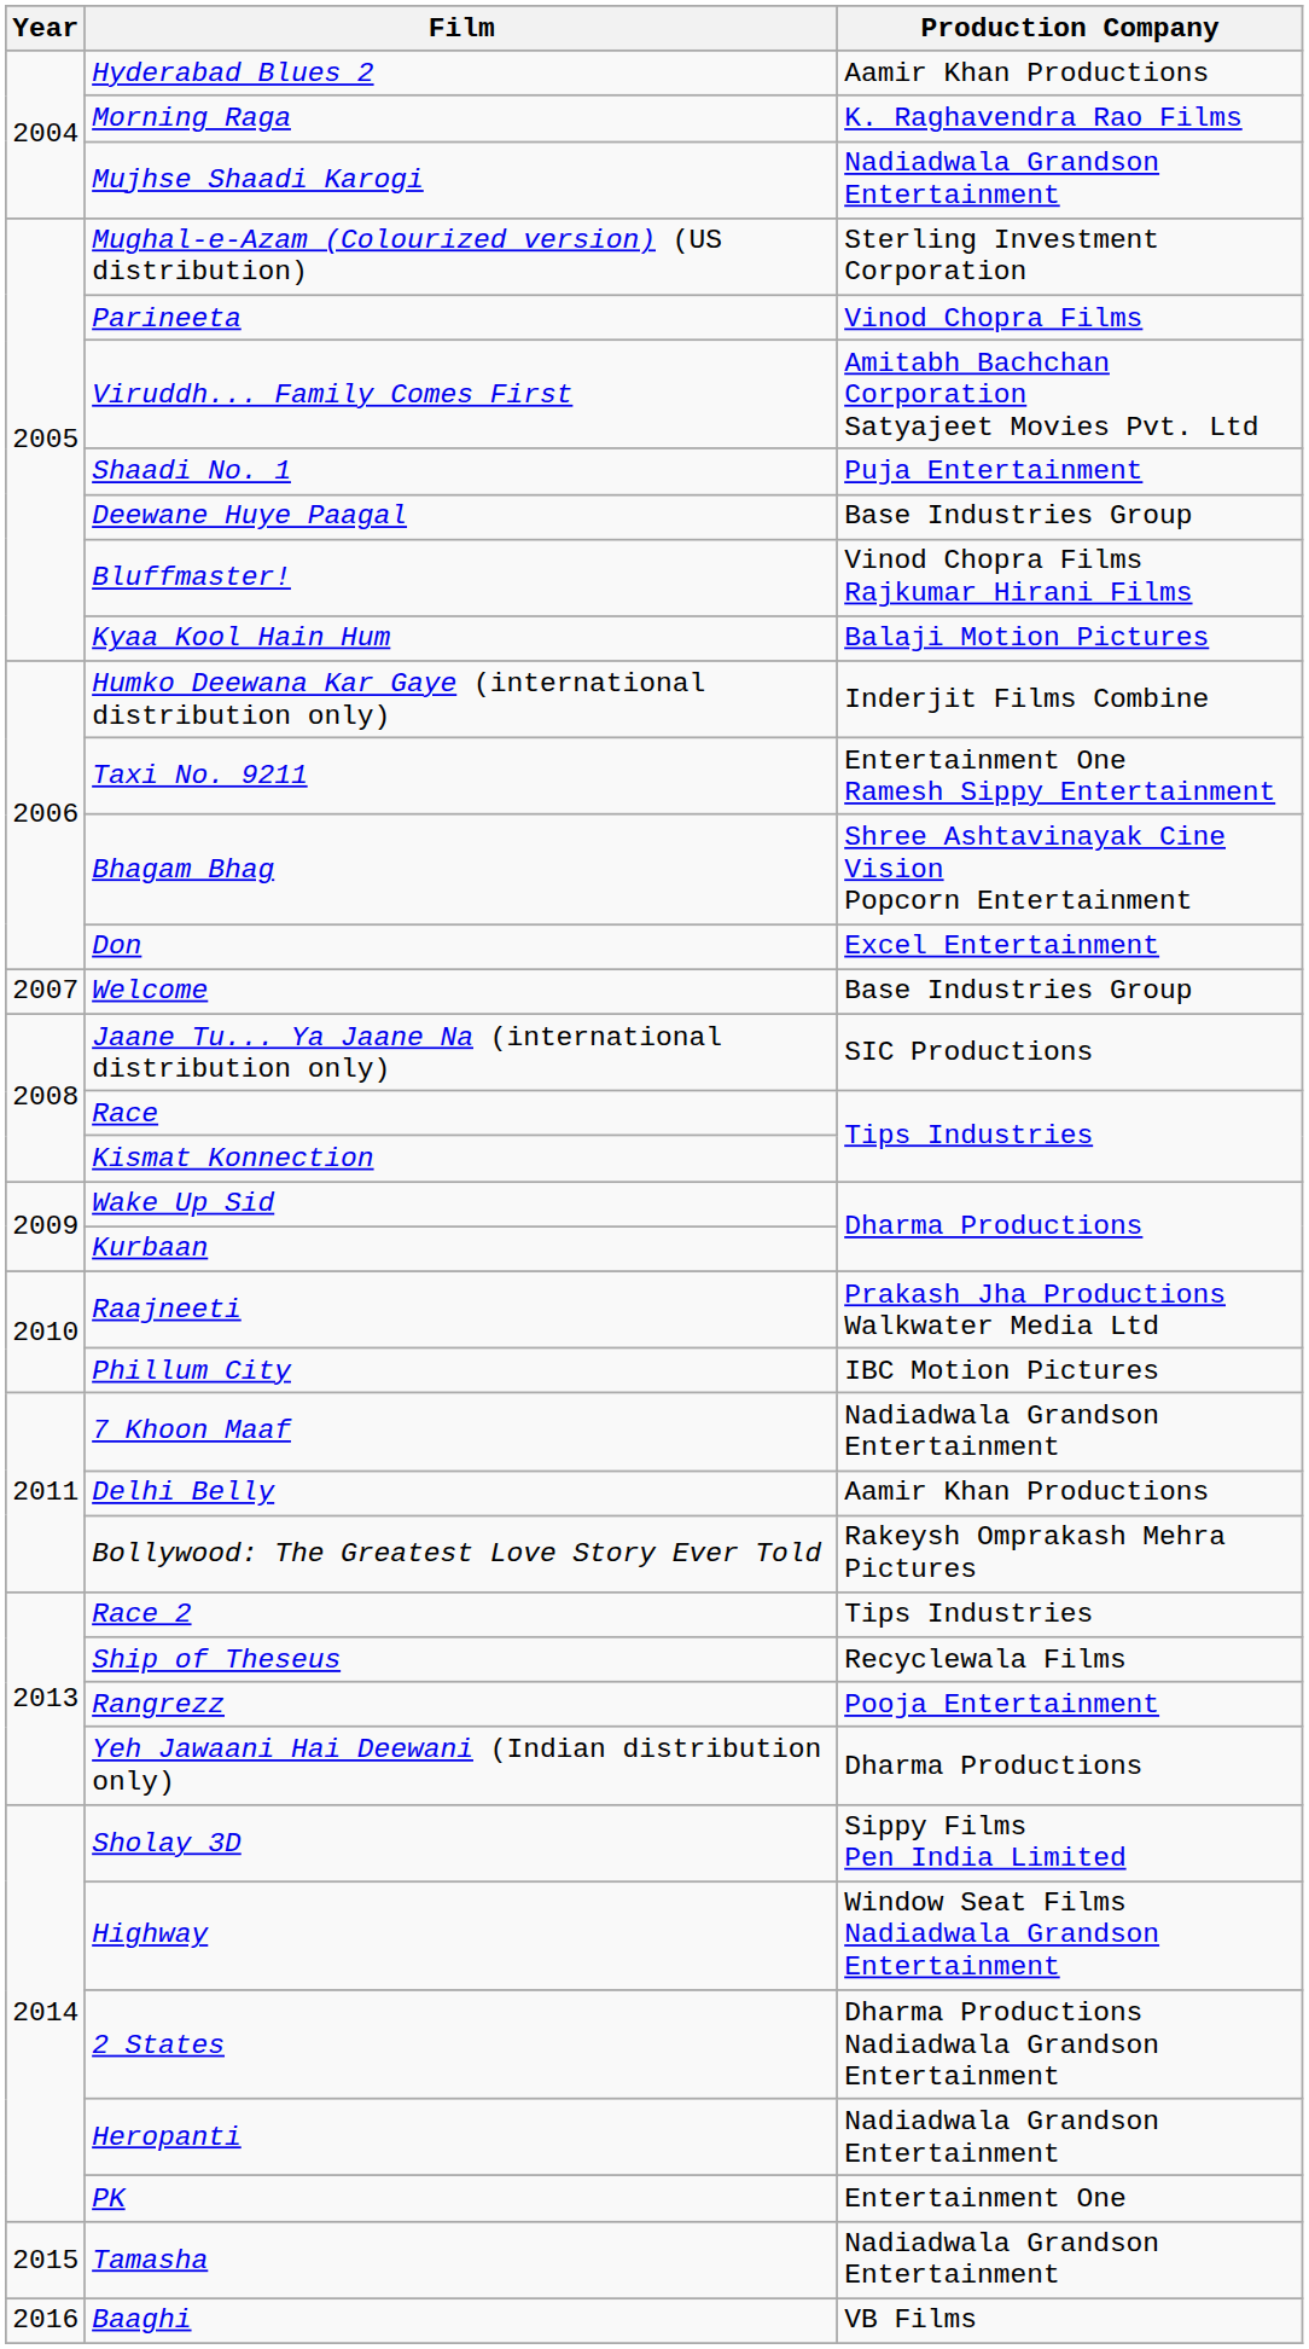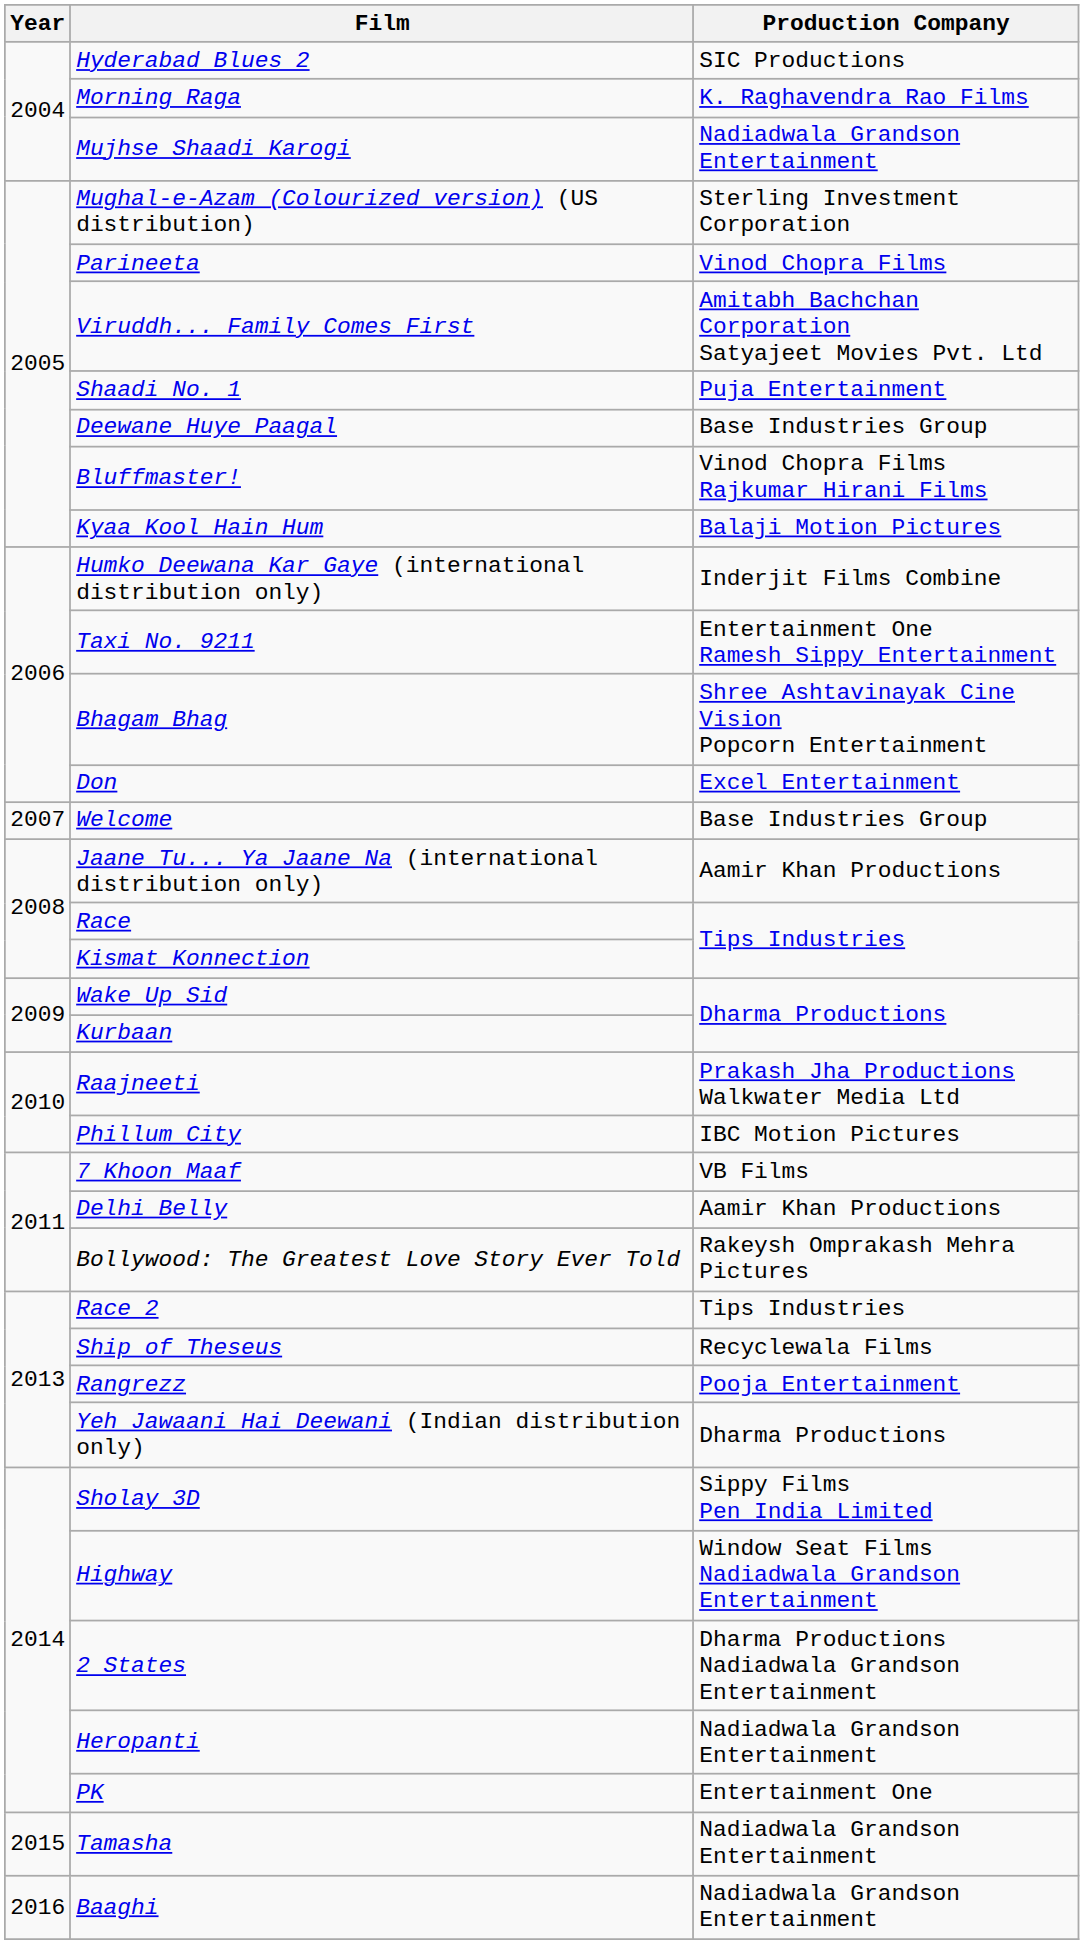Hyderabad Blues 2 | Production Company: Aamir Khan Productions -> SIC Productions
Jaane Tu... Ya Jaane Na (international distribution only) | Production Company: SIC Productions -> Aamir Khan Productions
7 Khoon Maaf | Production Company: Nadiadwala Grandson Entertainment -> VB Films
Baaghi | Production Company: VB Films -> Nadiadwala Grandson Entertainment
